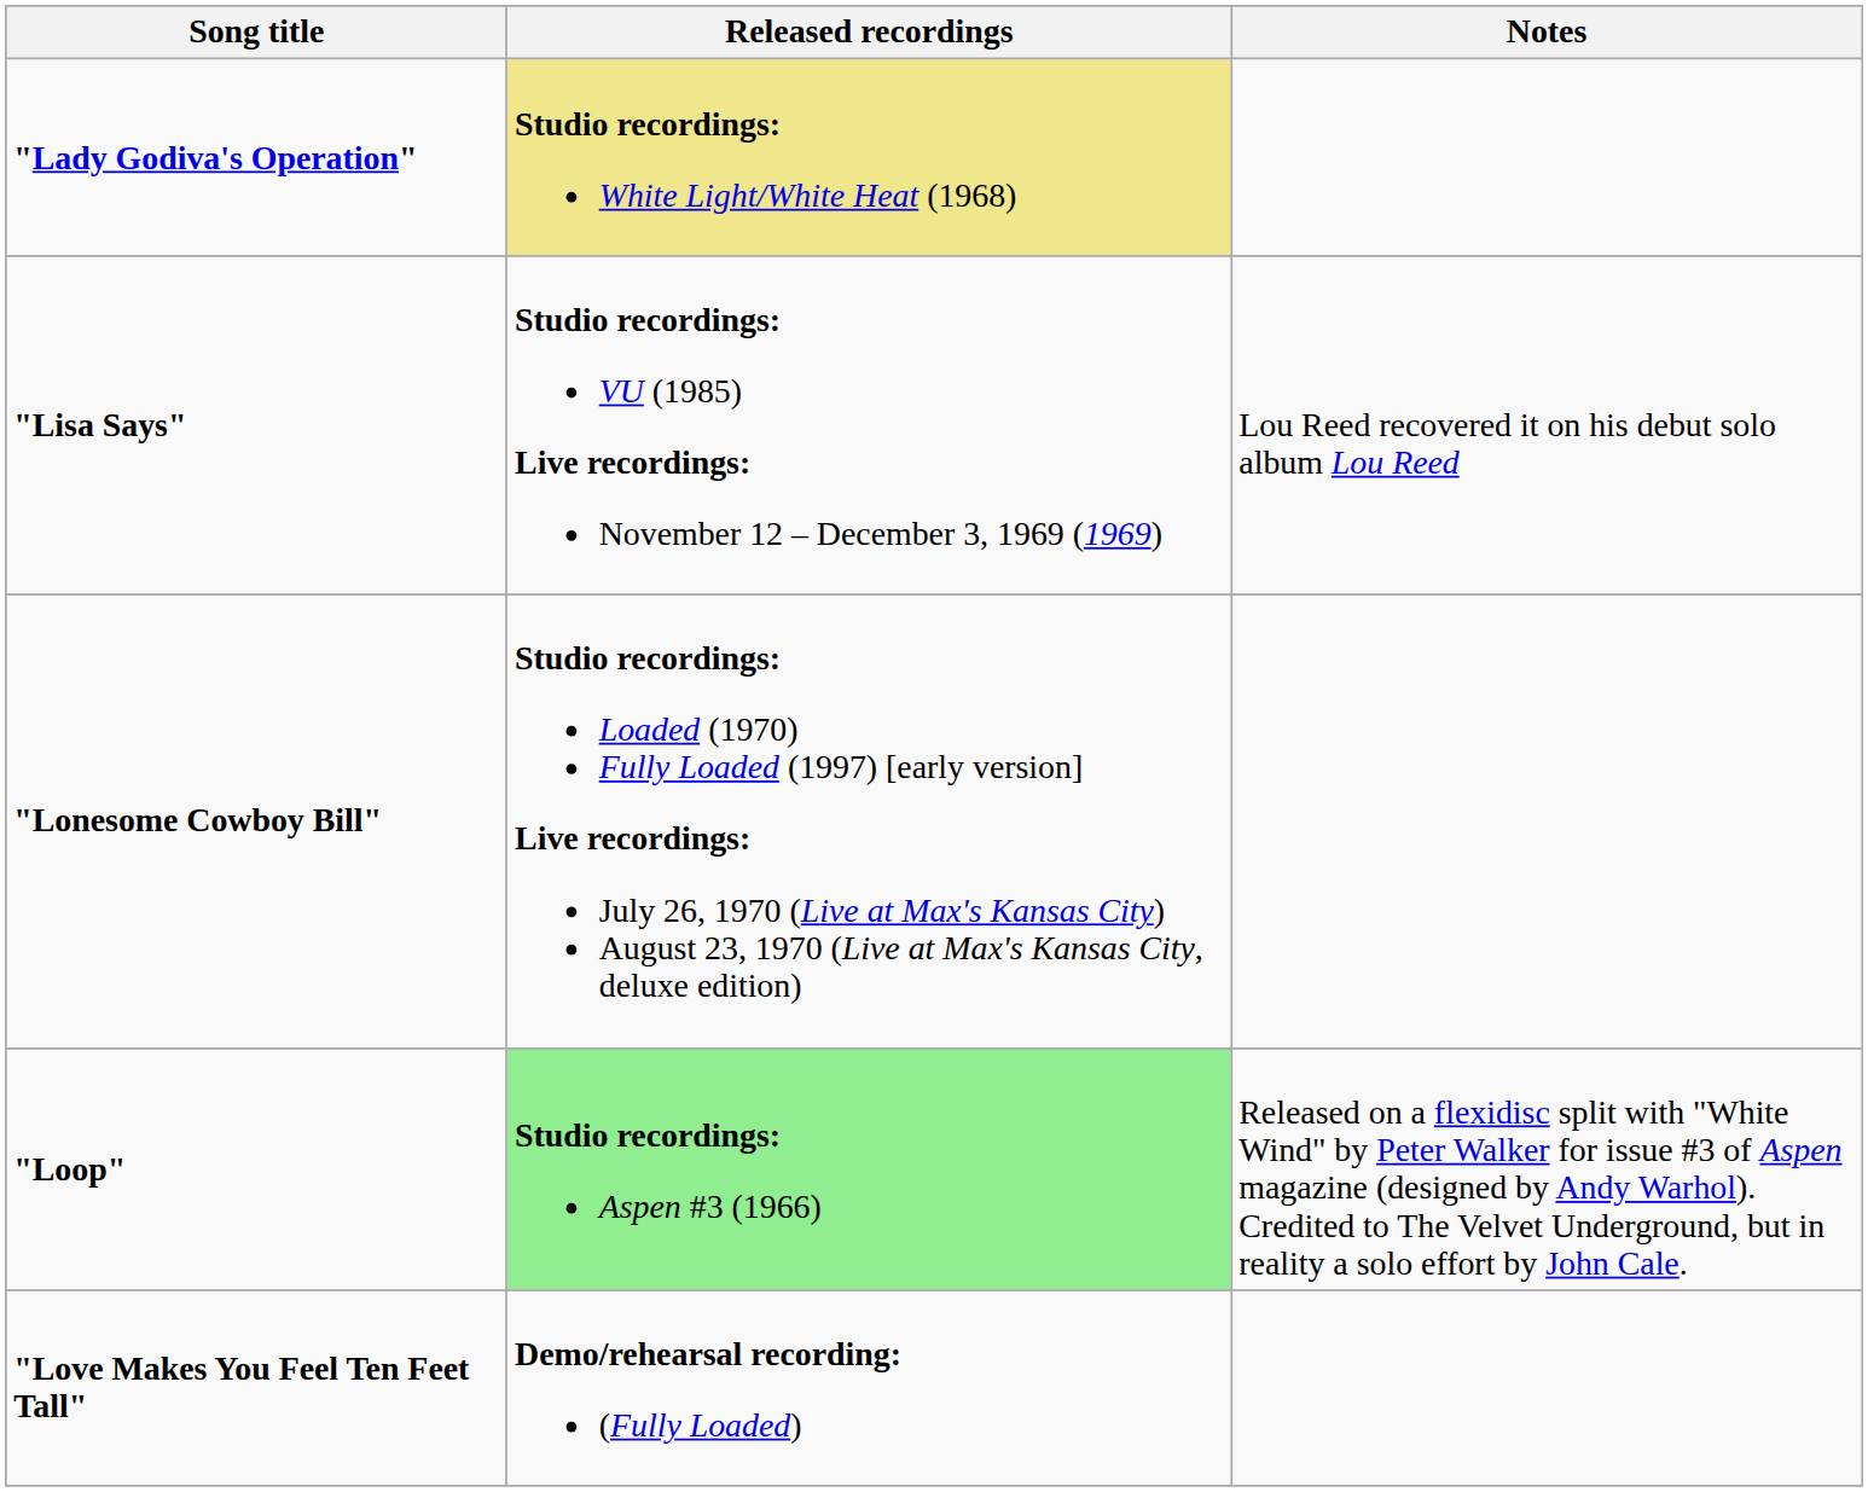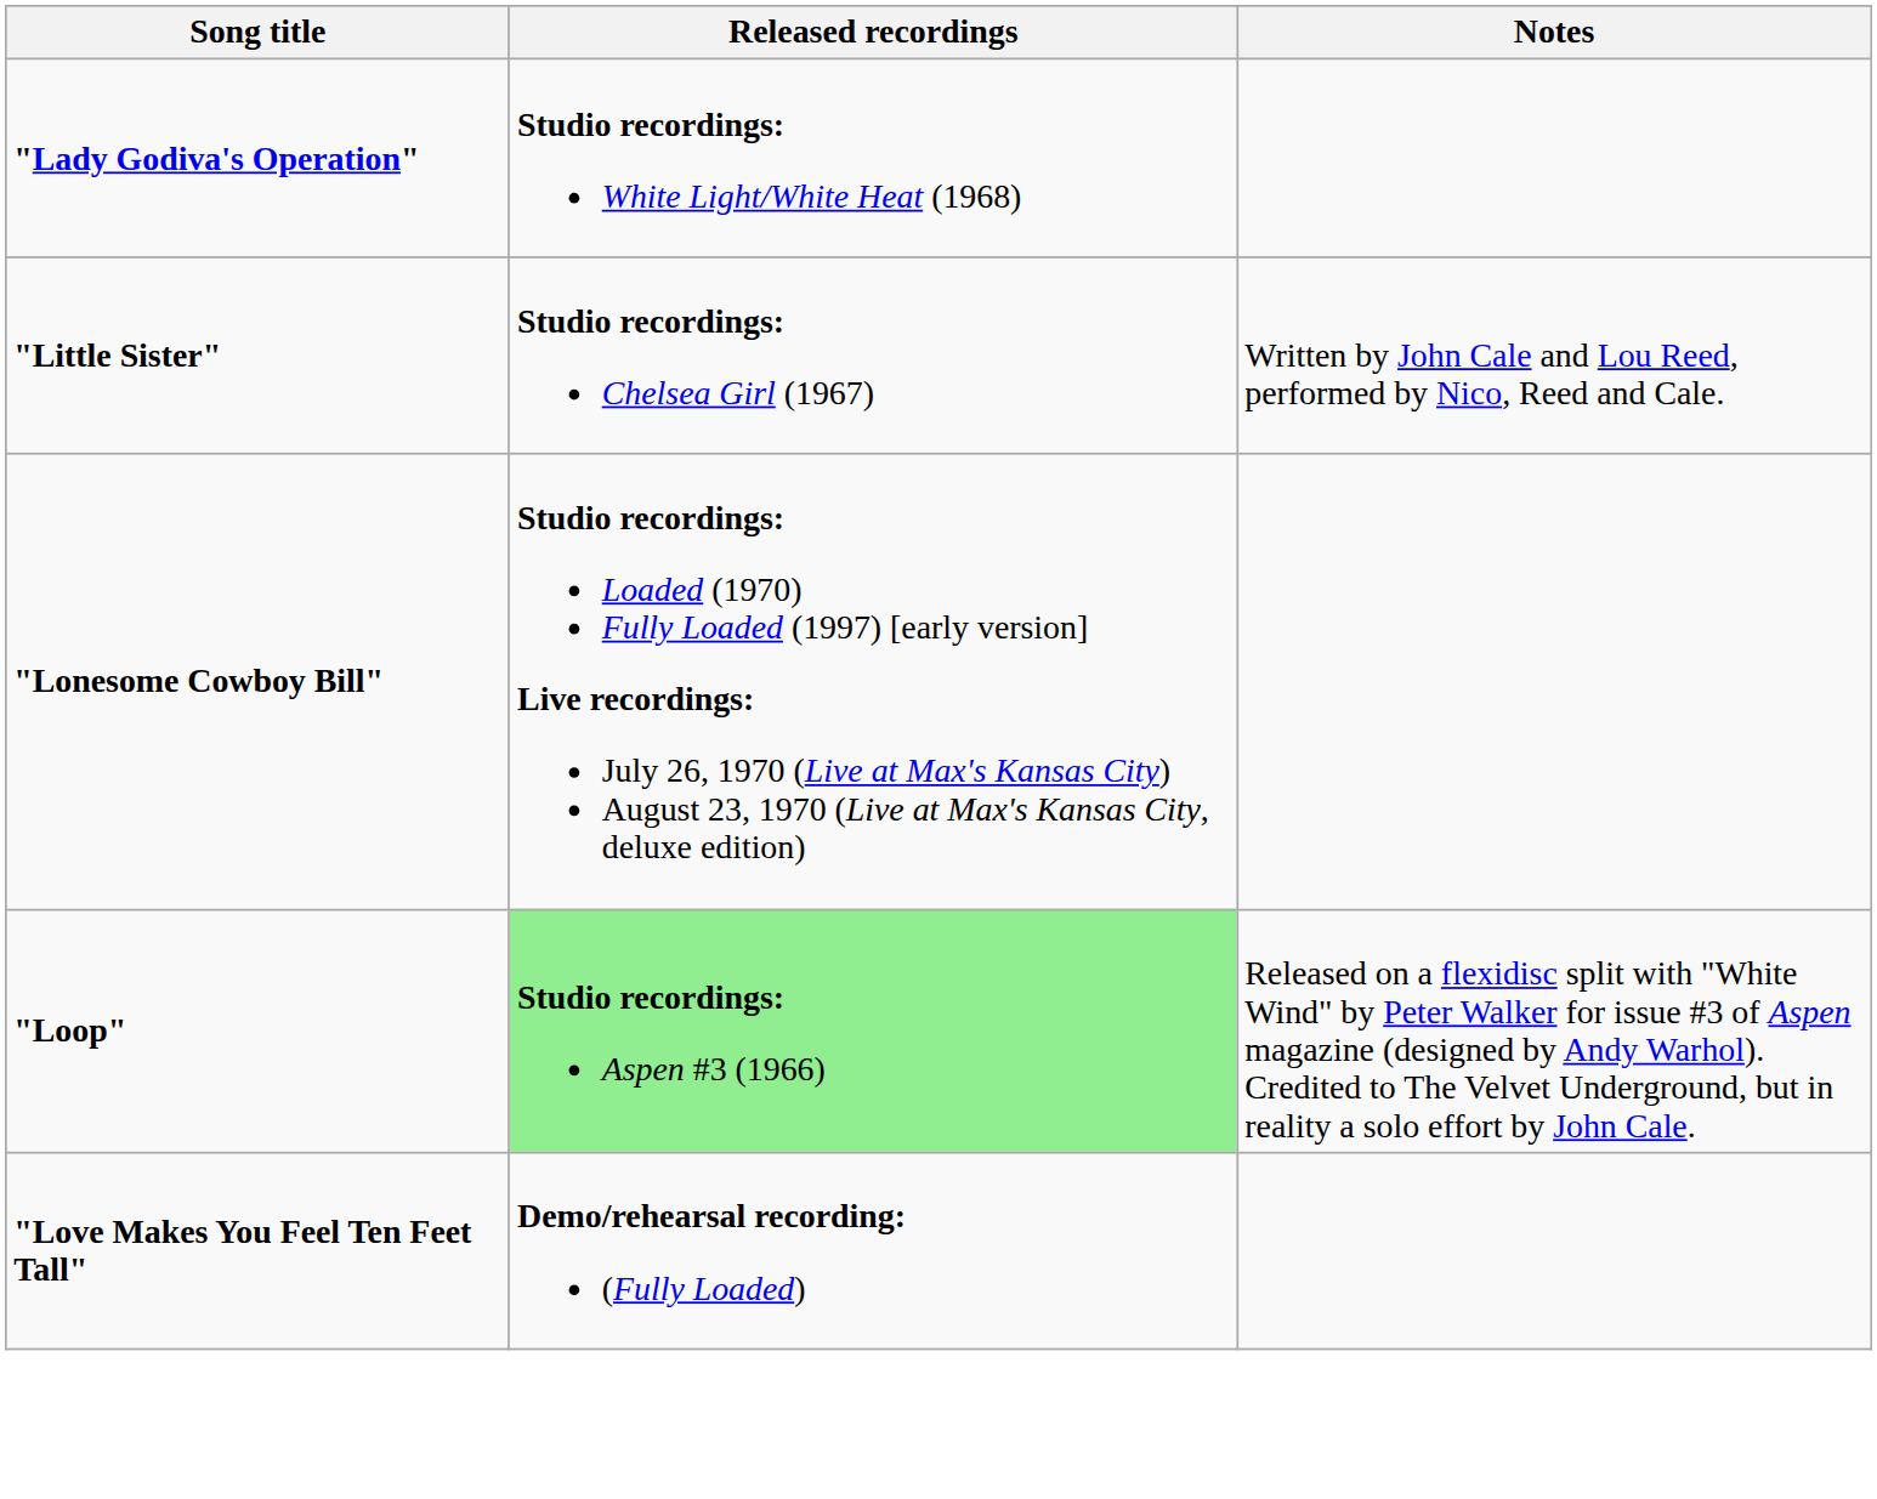"Lady Godiva's Operation" | Released recordings: khaki background -> no background
- row: "Lisa Says" | Studio recordings: VU (1985) Live recordings: November 12 – December 3, 1969 (1969) | Lou Reed recovered it on his debut solo album Lou Reed
+ row: "Little Sister" | Studio recordings: Chelsea Girl (1967) | Written by John Cale and Lou Reed, performed by Nico, Reed and Cale.
